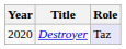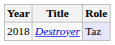Destroyer | Year: 2020 -> 2018
